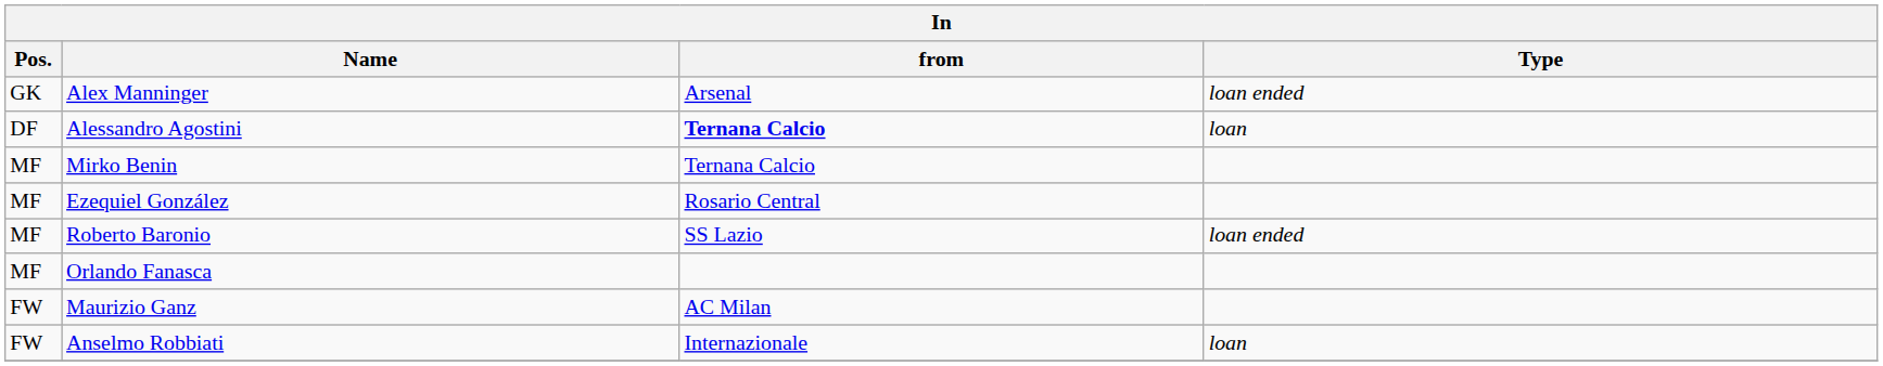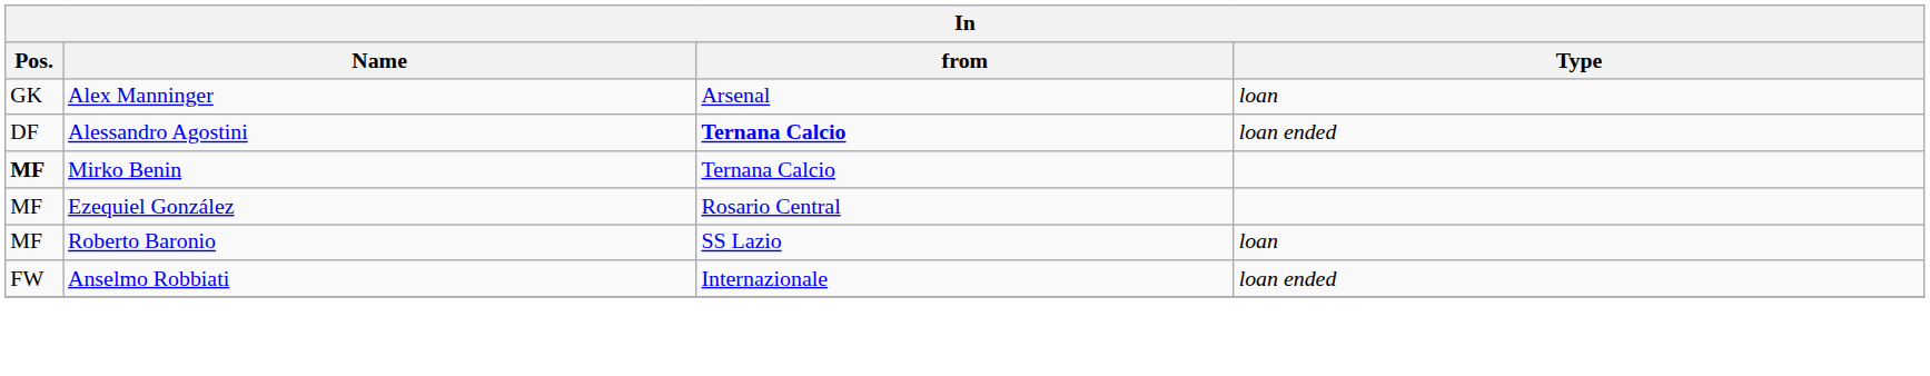Alex Manninger | Type: loan ended -> loan
Alessandro Agostini | Type: loan -> loan ended
Mirko Benin | Pos.: normal -> bold
Roberto Baronio | Type: loan ended -> loan
- row: MF | Orlando Fanasca
- row: FW | Maurizio Ganz | AC Milan
Anselmo Robbiati | Type: loan -> loan ended
